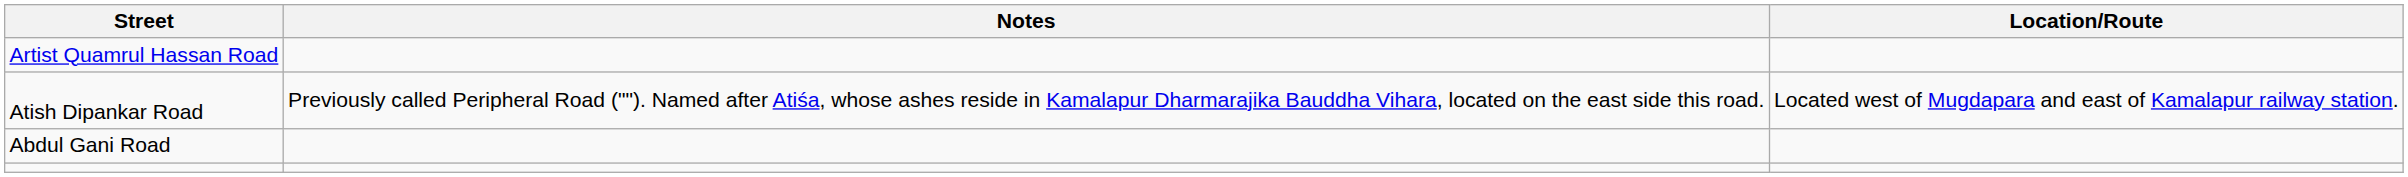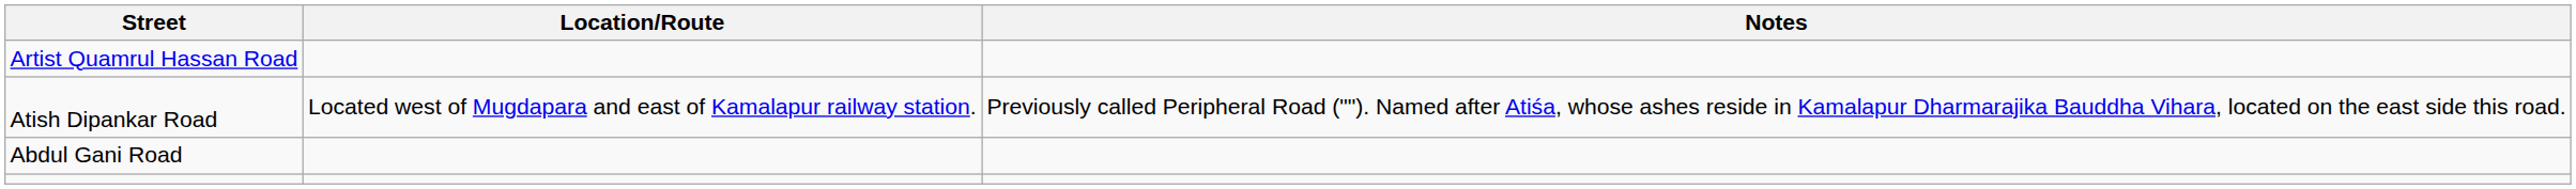columns swapped: Location/Route <-> Notes
